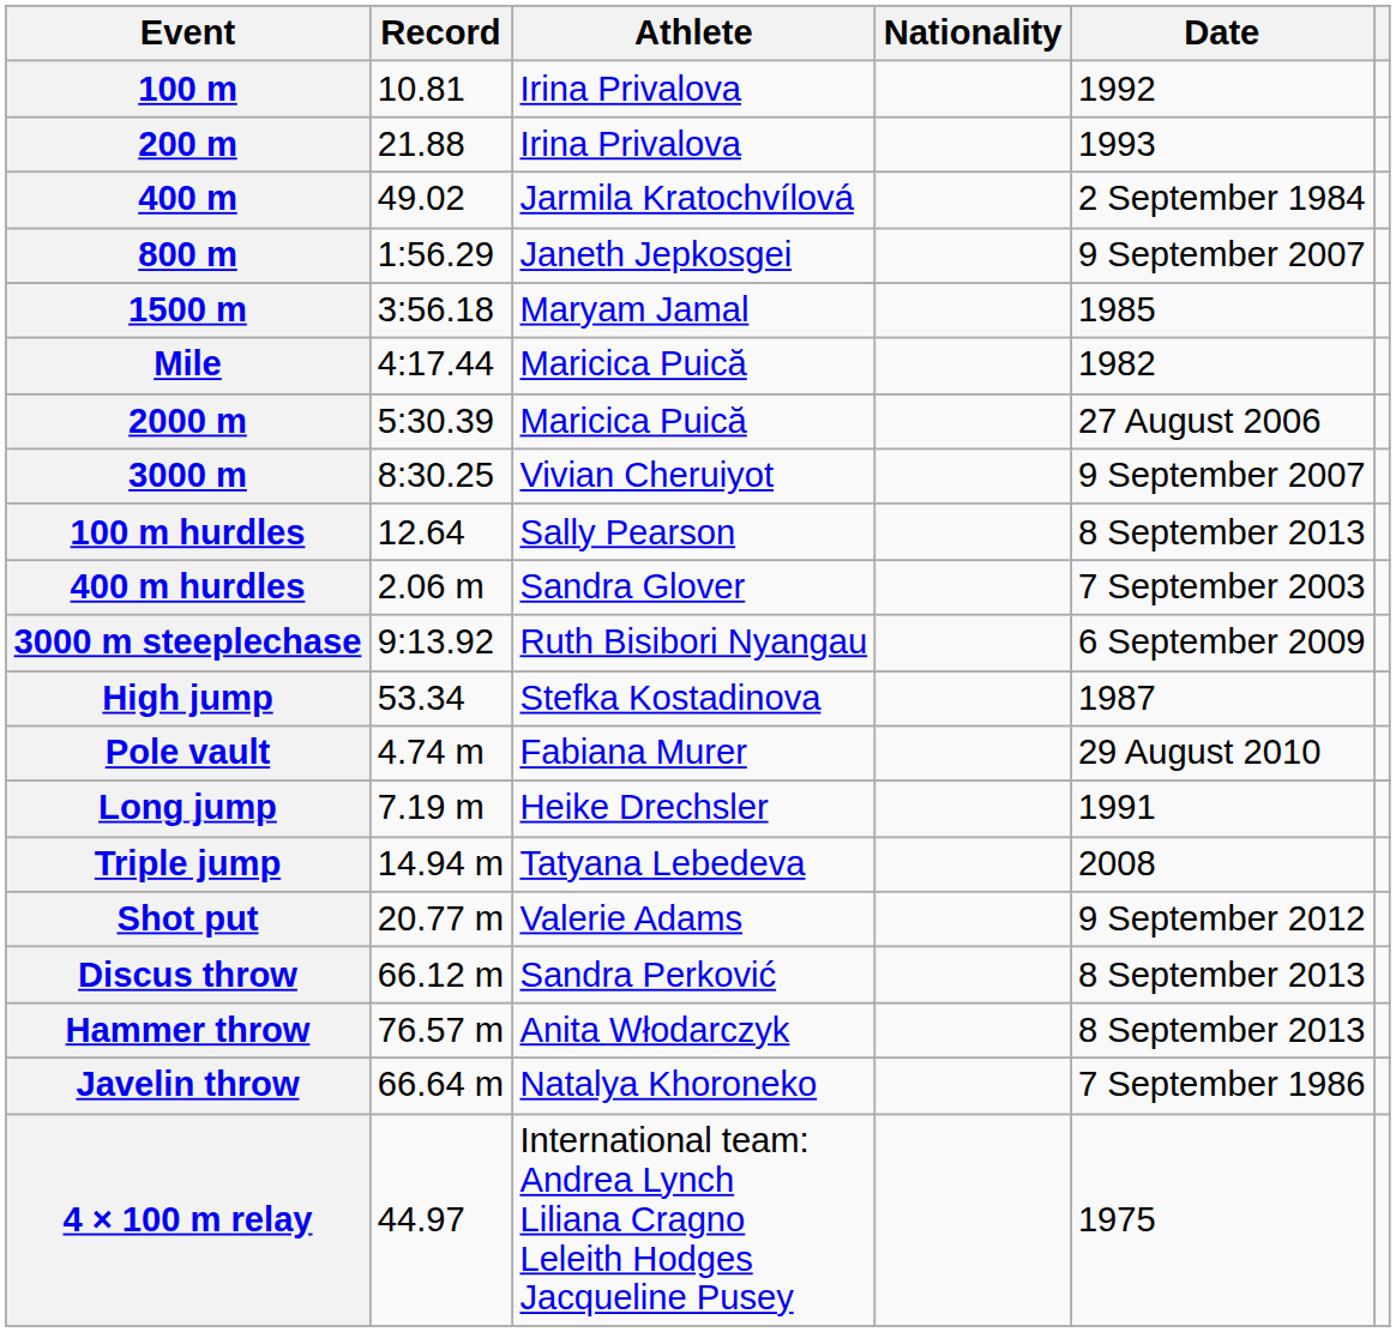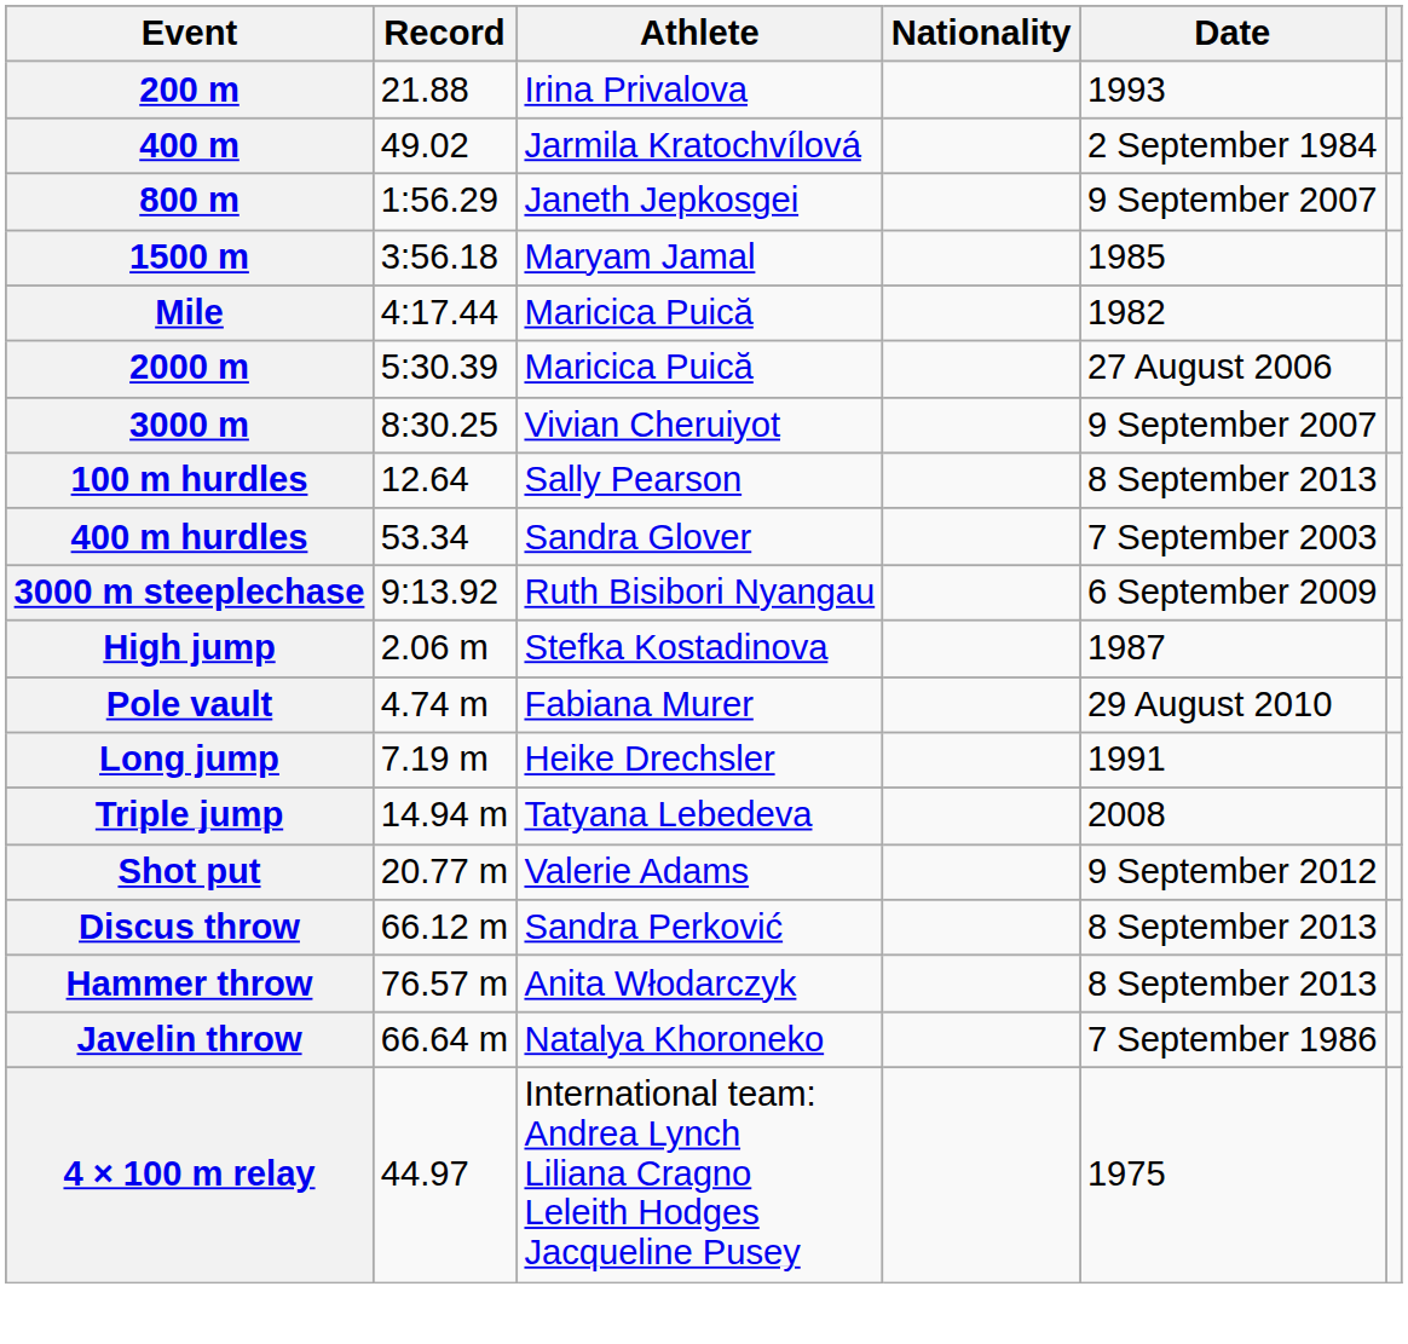- row: 100 m | 10.81 | Irina Privalova | 1992
400 m hurdles | Record: 2.06 m -> 53.34
High jump | Record: 53.34 -> 2.06 m
